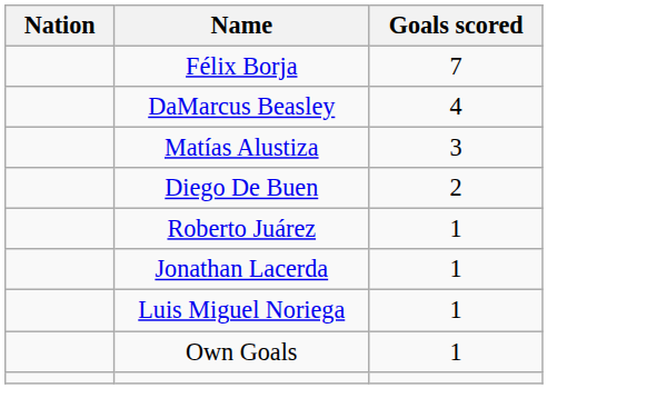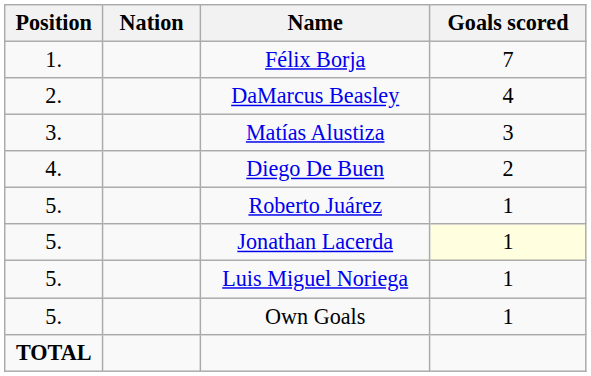+ column: Position | 1. | 2. | 3. | 4. | 5. | 5. | 5. | 5. | TOTAL
Jonathan Lacerda | Goals scored: no background -> lightyellow background
